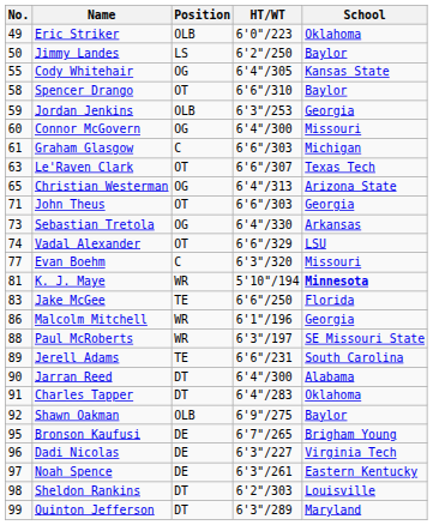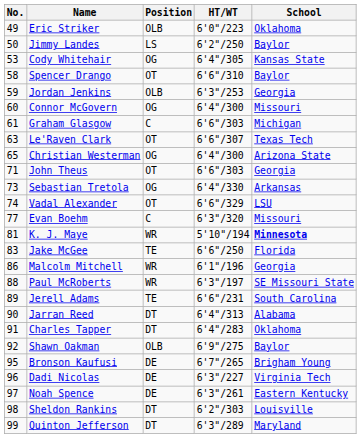Cody Whitehair | No.: 55 -> 53
Christian Westerman | HT/WT: 6'4"/313 -> 6'4"/300
Jarran Reed | HT/WT: 6'4"/300 -> 6'4"/313
